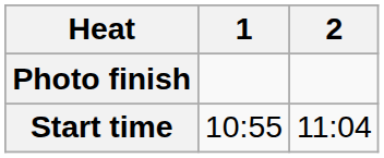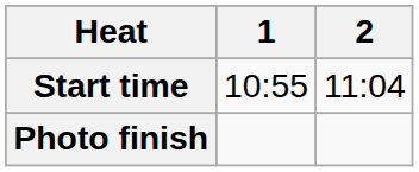rows swapped: Start time <-> Photo finish
